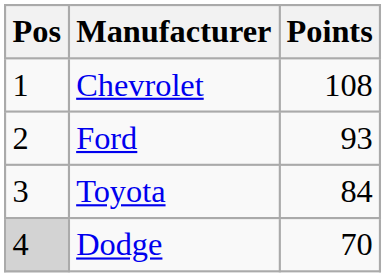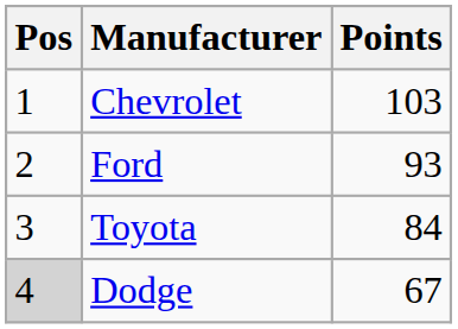Chevrolet | Points: 108 -> 103
Dodge | Points: 70 -> 67
